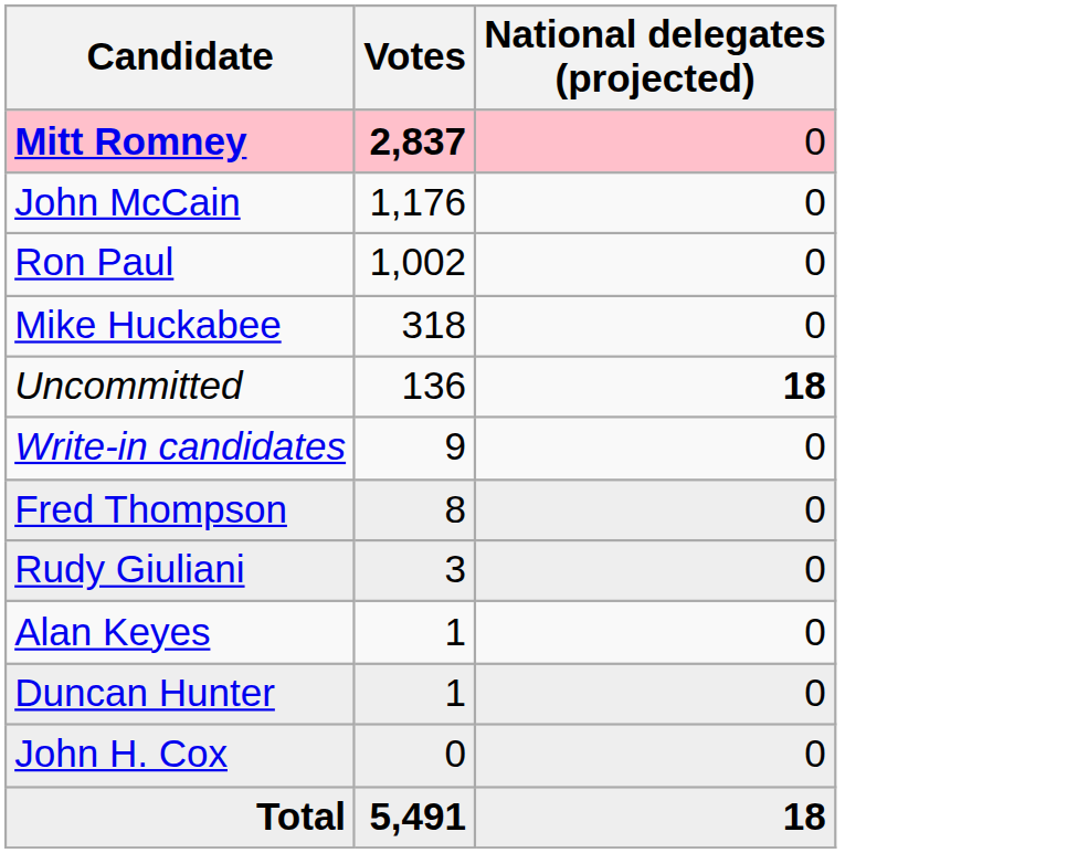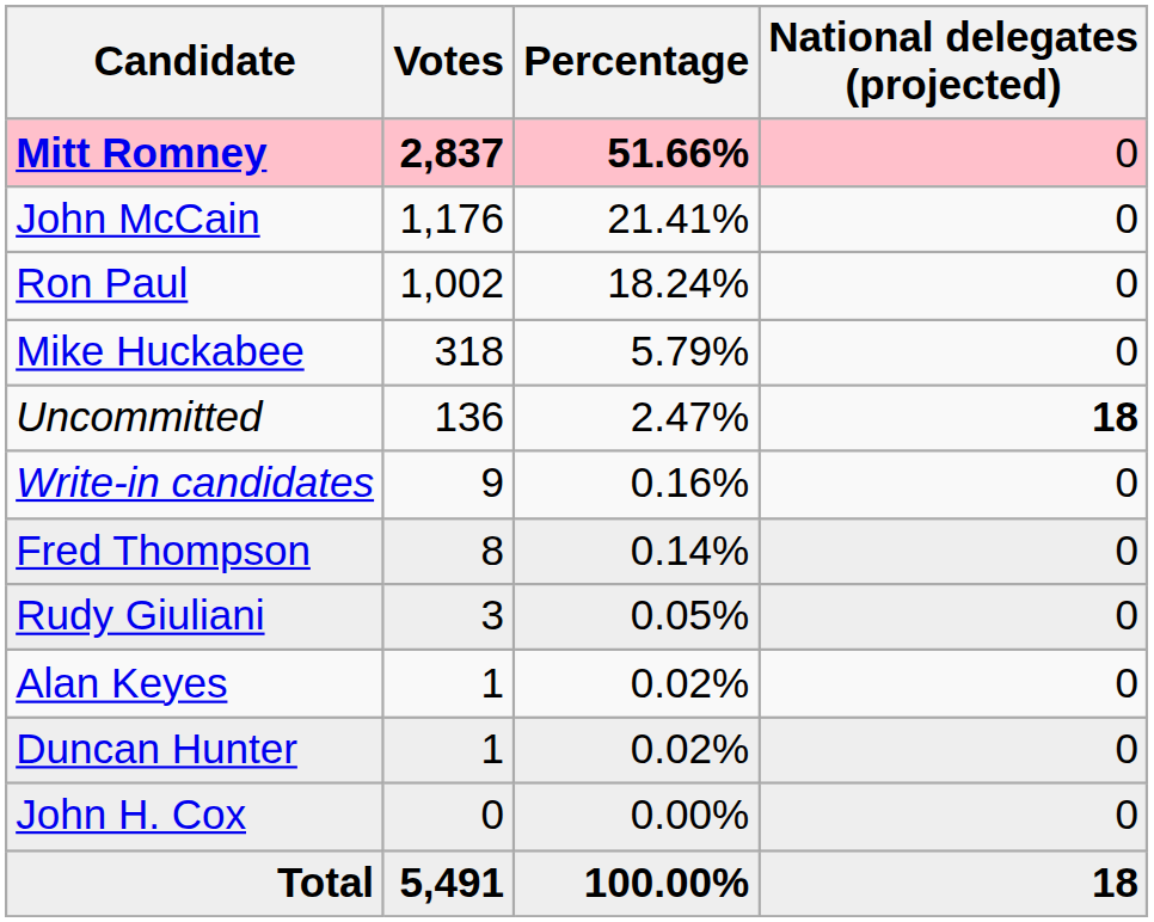+ column: Percentage | 51.66% | 21.41% | 18.24% | 5.79% | 2.47% | 0.16% | 0.14% | 0.05% | 0.02% | 0.02% | 0.00% | 100.00%
